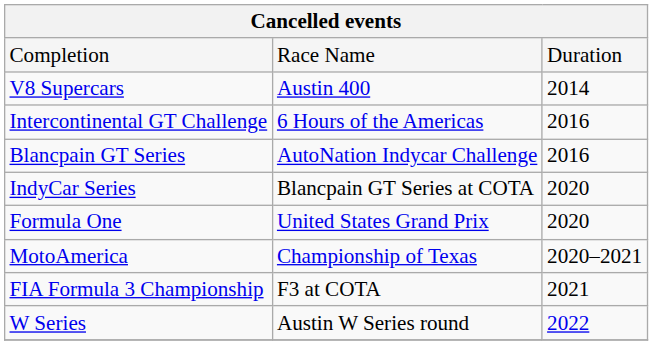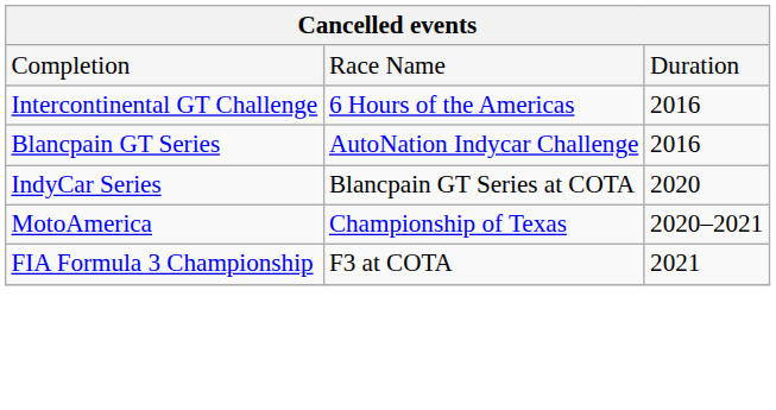- row: V8 Supercars | Austin 400 | 2014
- row: Formula One | United States Grand Prix | 2020
- row: W Series | Austin W Series round | 2022
